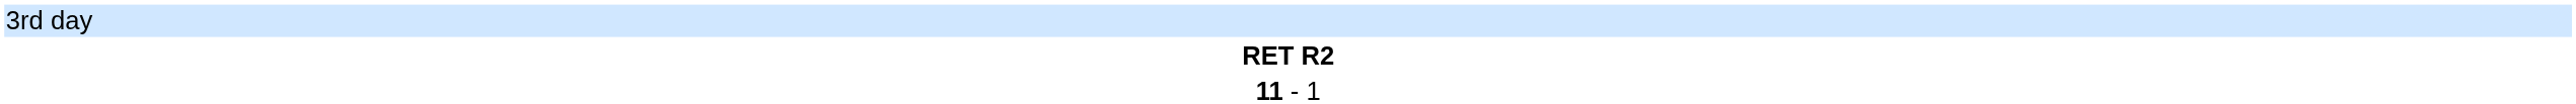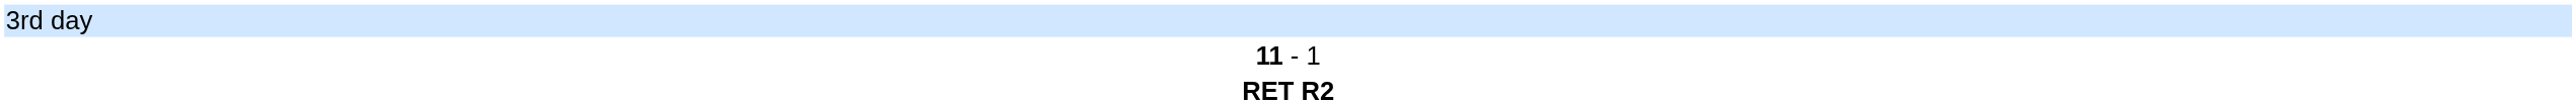rows swapped: 11 - 1 <-> RET R2
